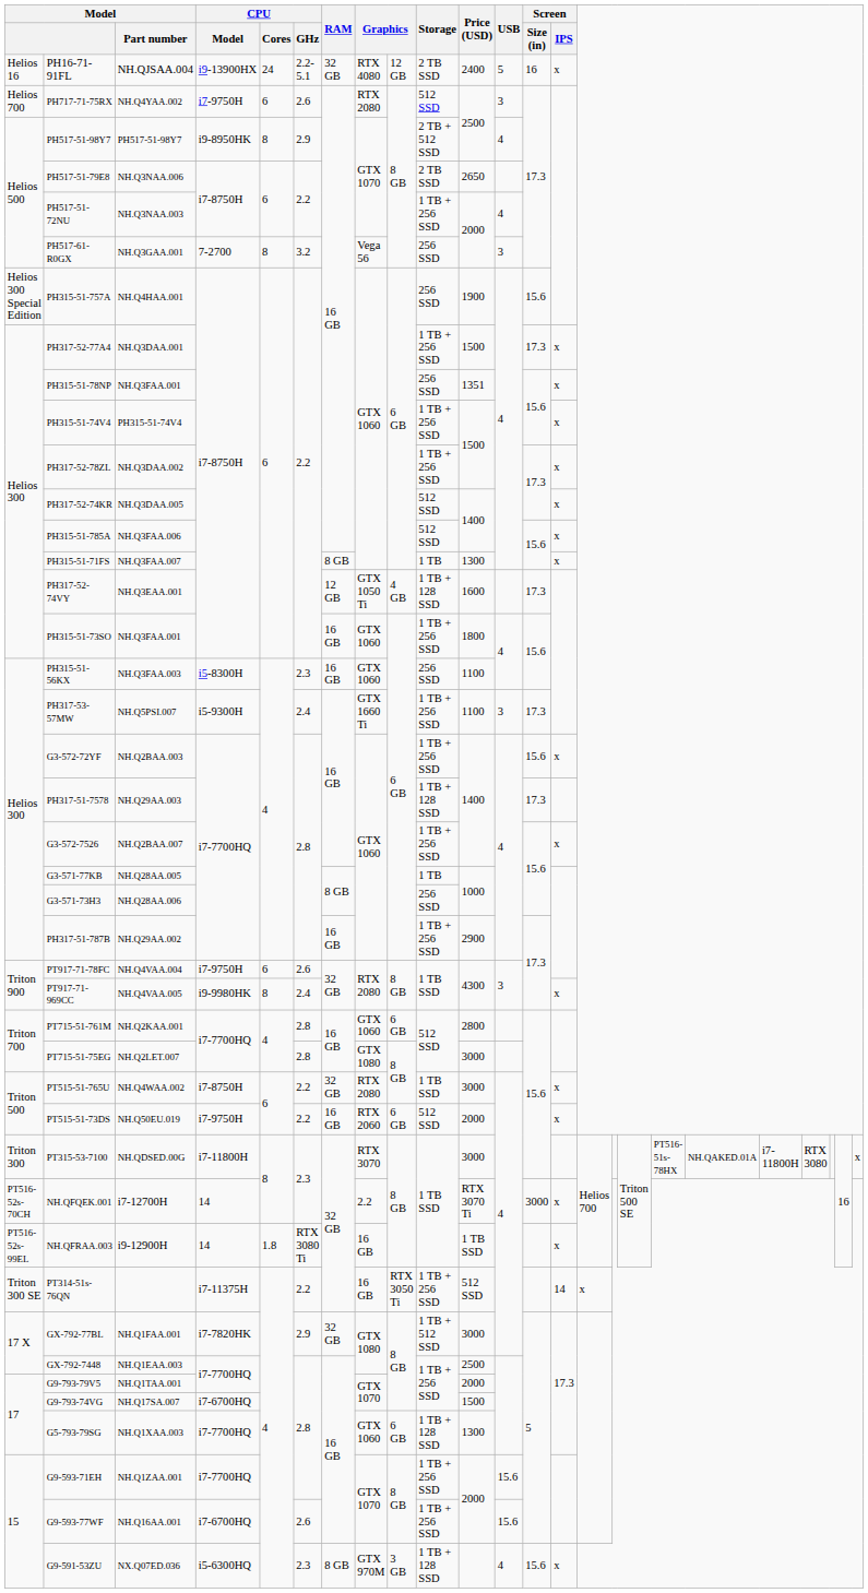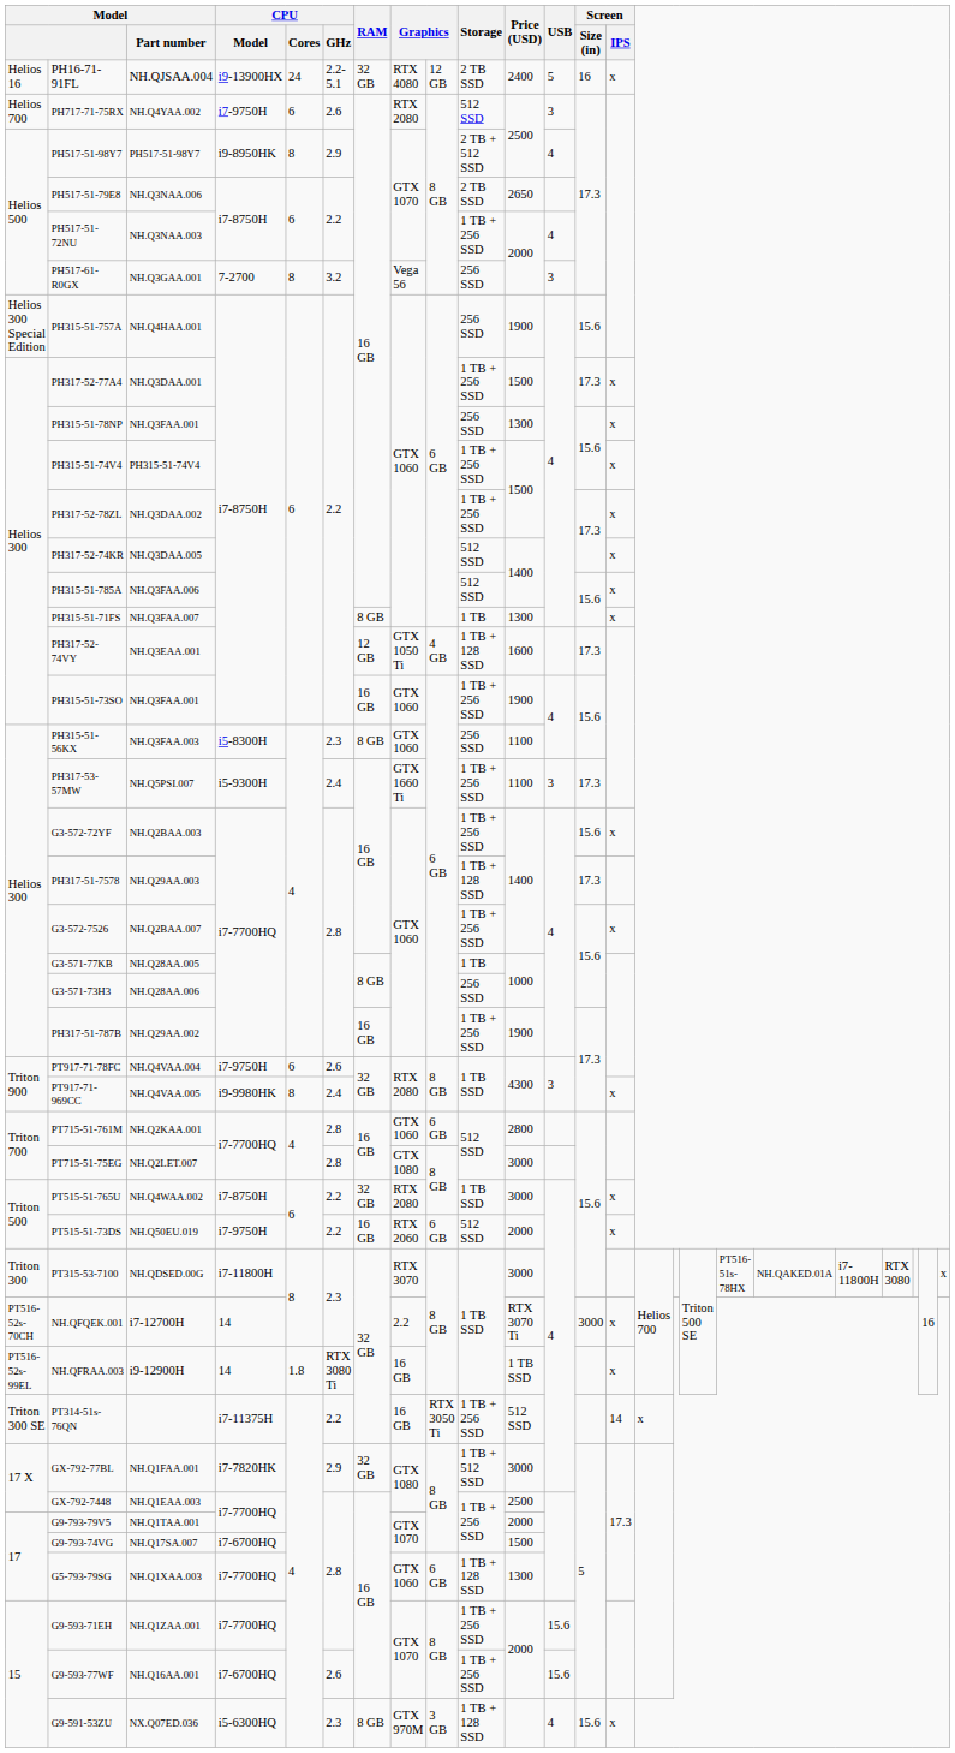PH315-51-78NP | Price (USD): 1351 -> 1300
PH315-51-73SO | Price (USD): 1800 -> 1900
PH315-51-56KX | RAM: 16 GB -> 8 GB
PH317-51-787B | Price (USD): 2900 -> 1900
